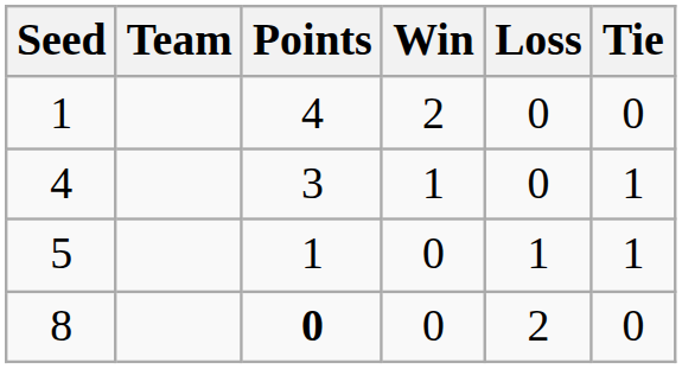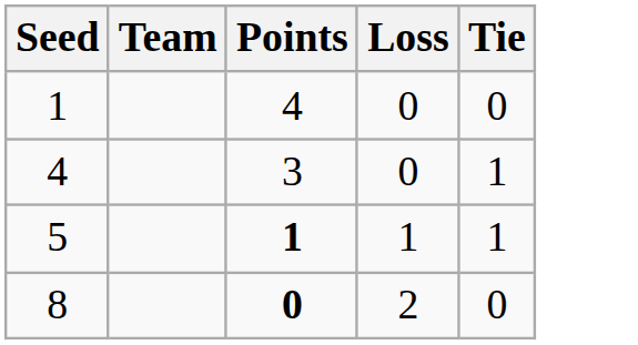- column: Win | 2 | 1 | 0 | 0
5 | Points: normal -> bold
